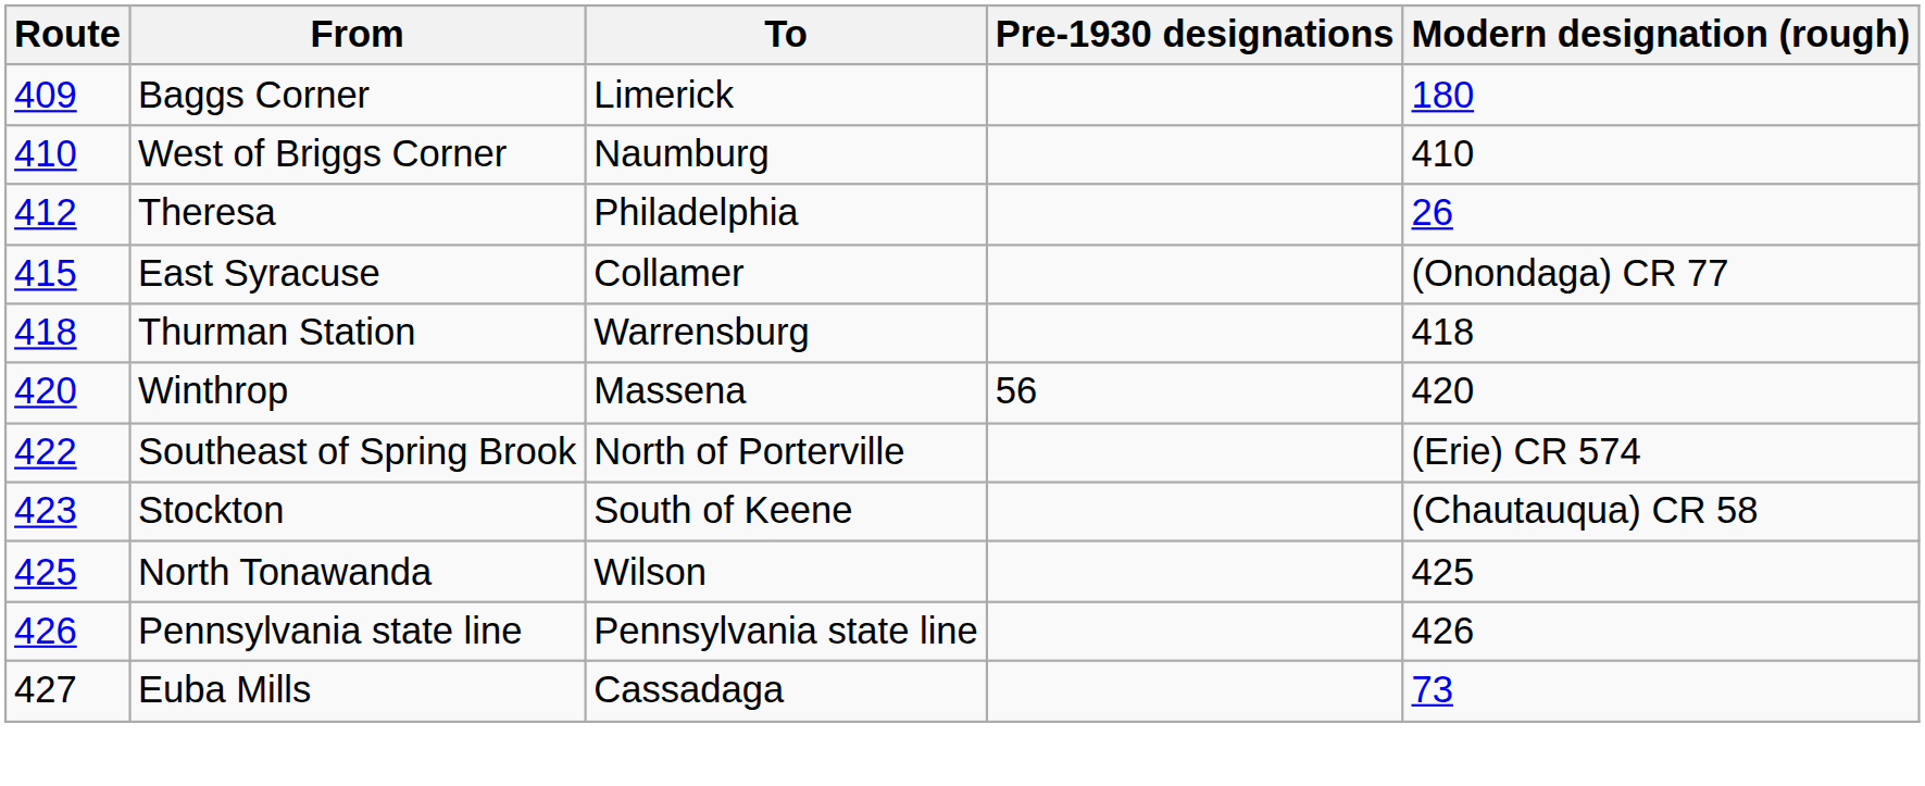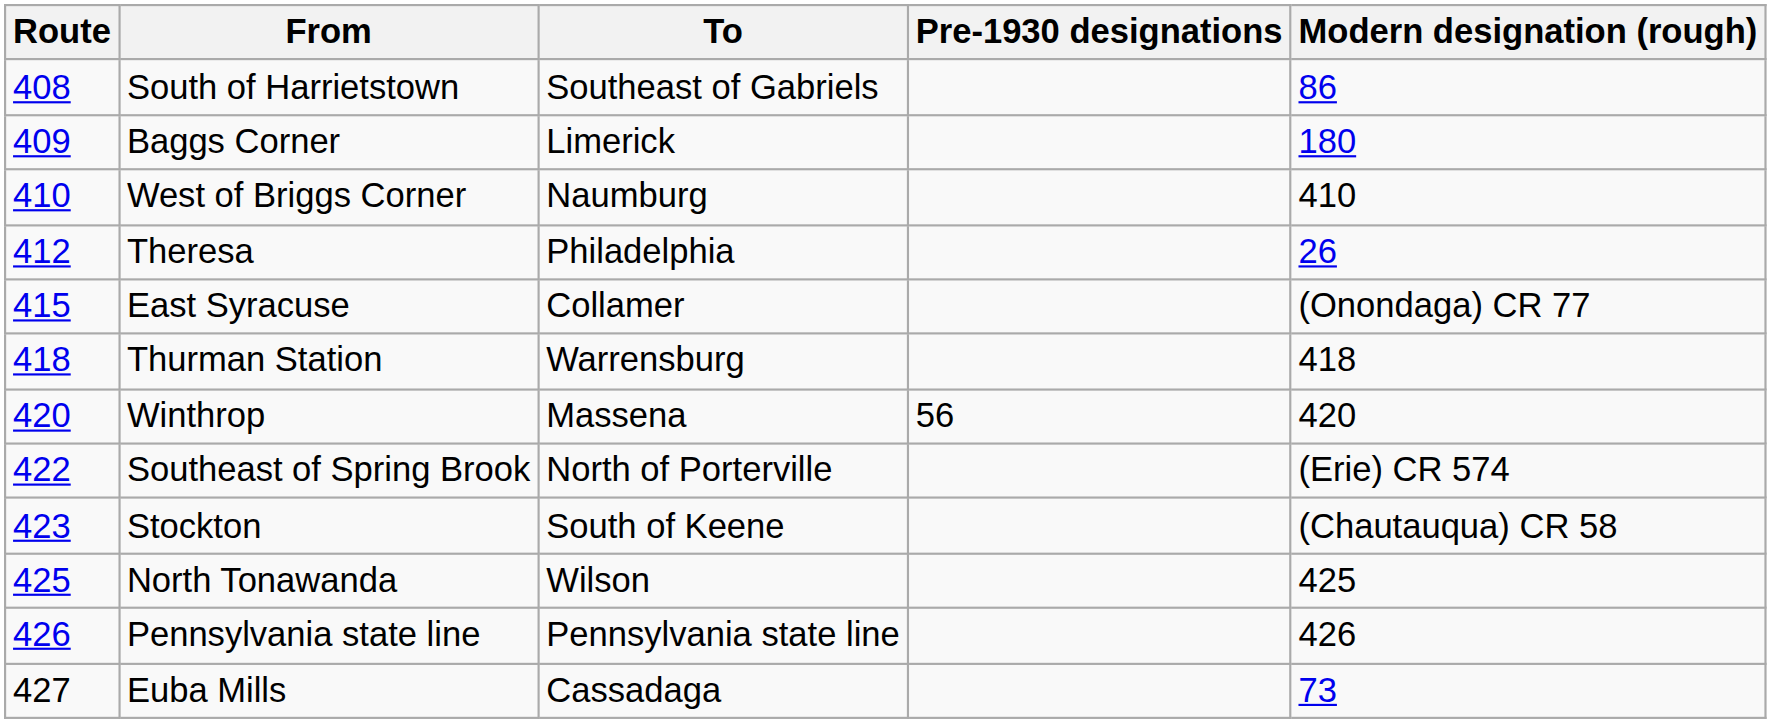+ row: 408 | South of Harrietstown | Southeast of Gabriels | 86
